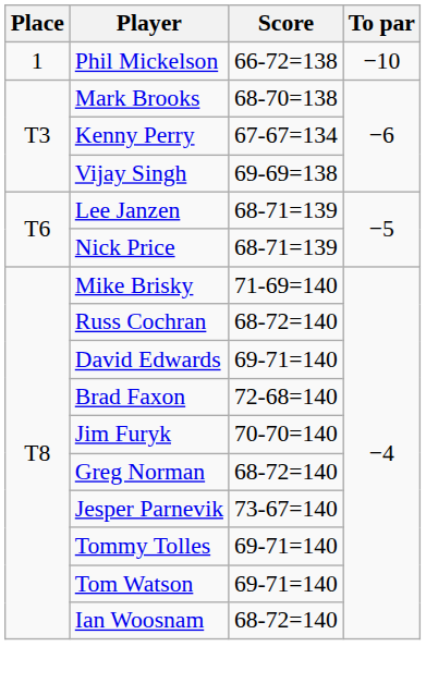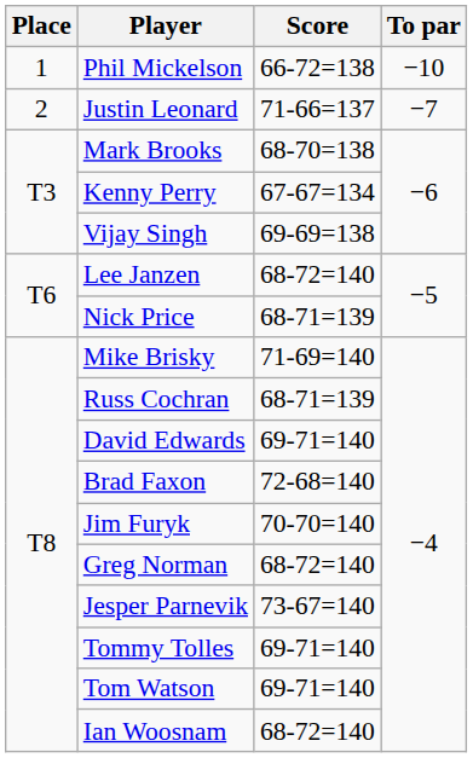+ row: 2 | Justin Leonard | 71-66=137 | −7
Lee Janzen | Score: 68-71=139 -> 68-72=140
Russ Cochran | Score: 68-72=140 -> 68-71=139
